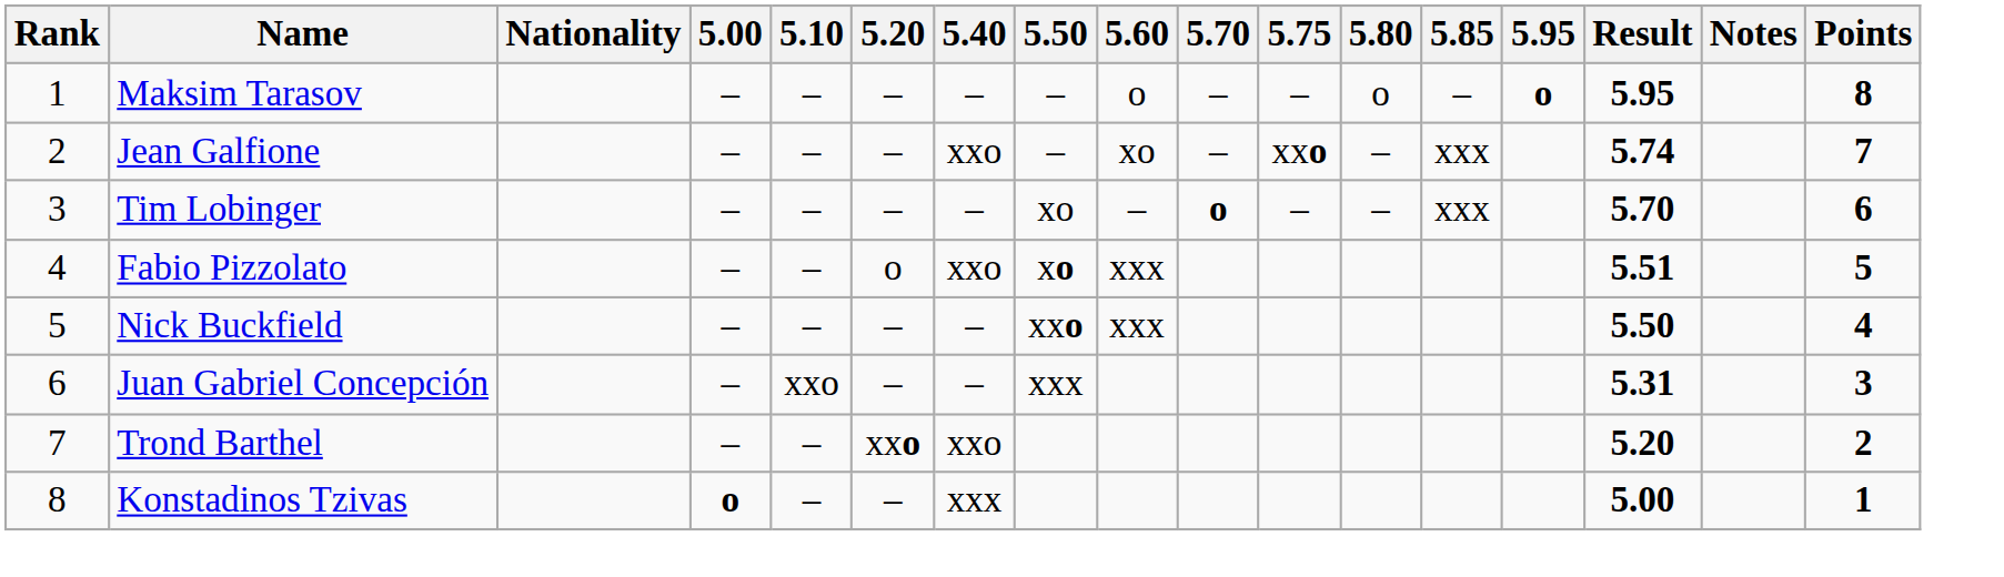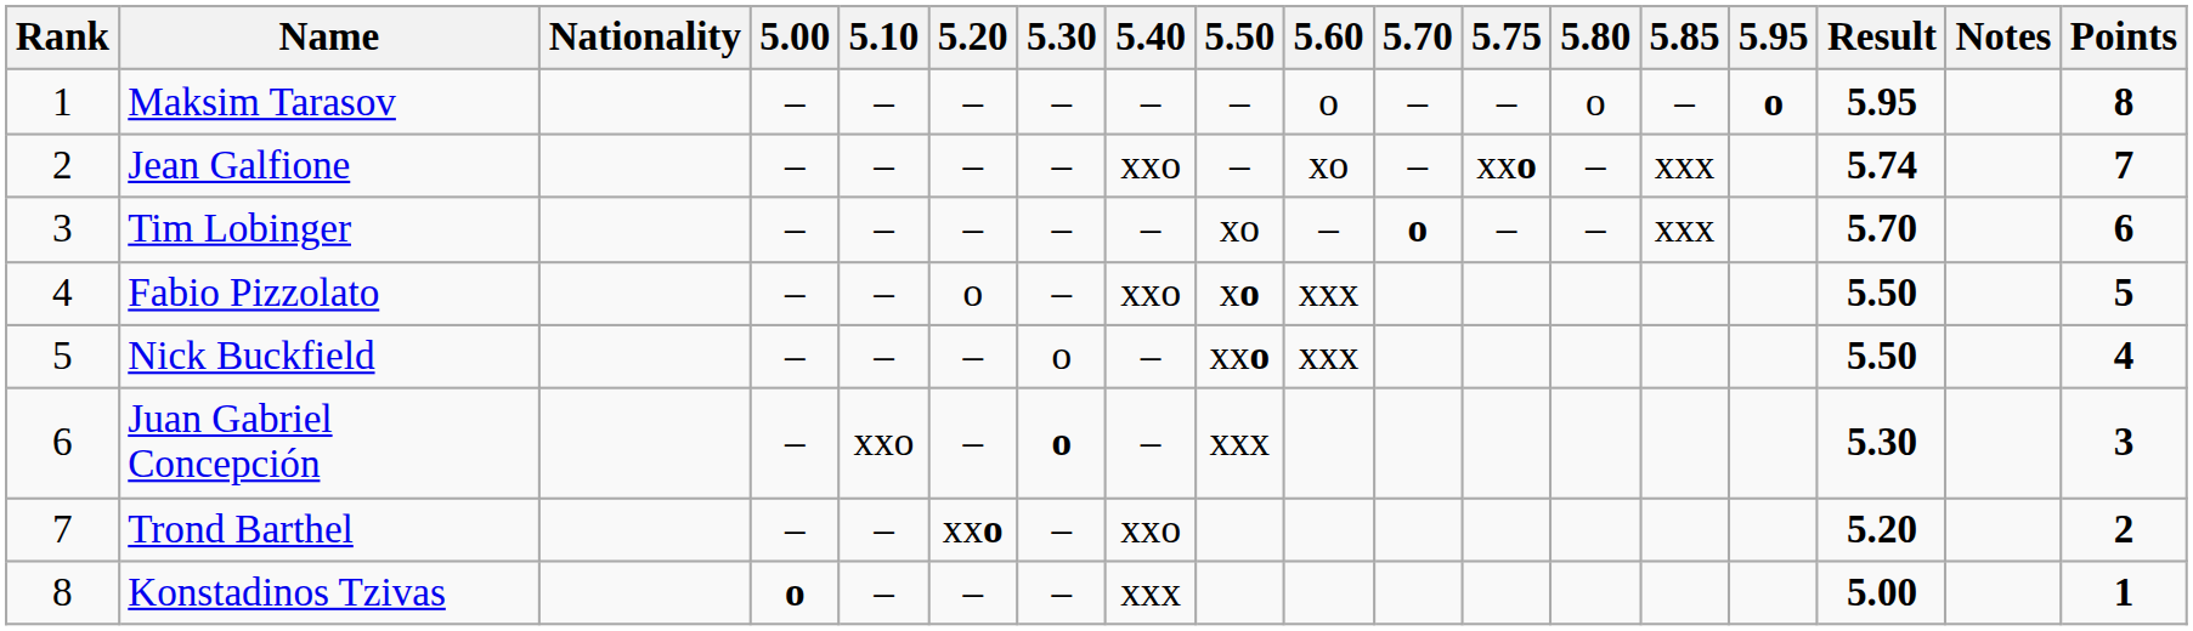+ column: 5.30 | – | – | – | – | o | o | – | –
Fabio Pizzolato | Result: 5.51 -> 5.50
Juan Gabriel Concepción | Result: 5.31 -> 5.30
